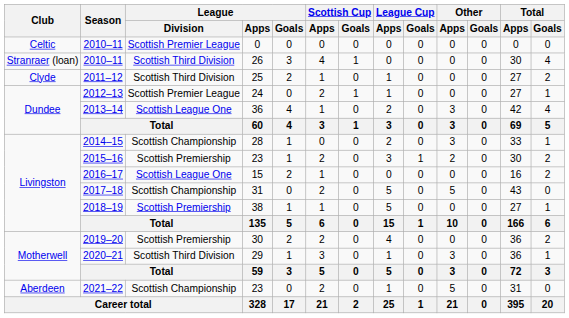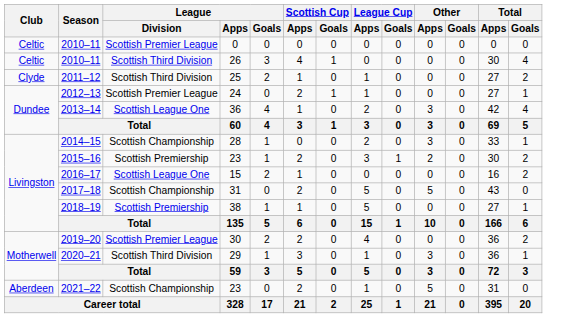2010–11 / 26 | Club: Stranraer (loan) -> Celtic
2019–20 | League / Division: Scottish Premiership -> Scottish Premier League
